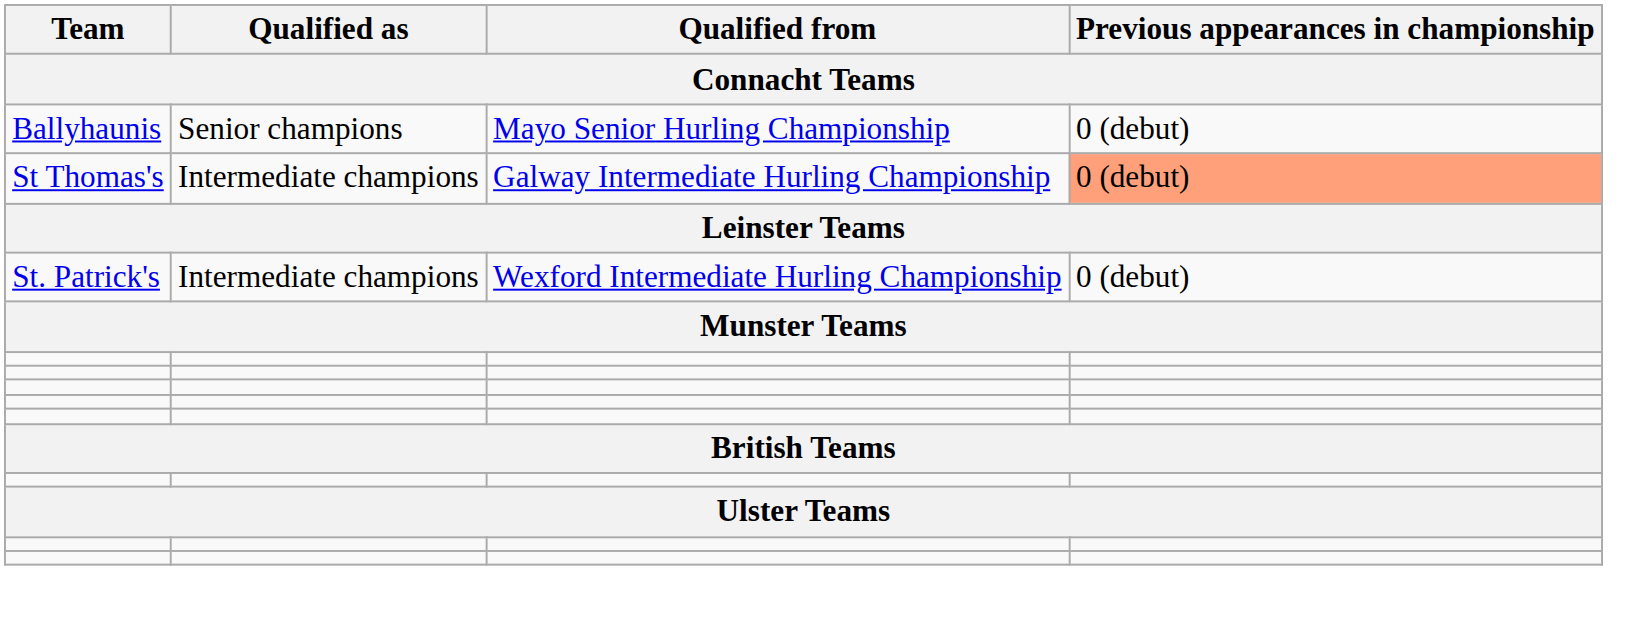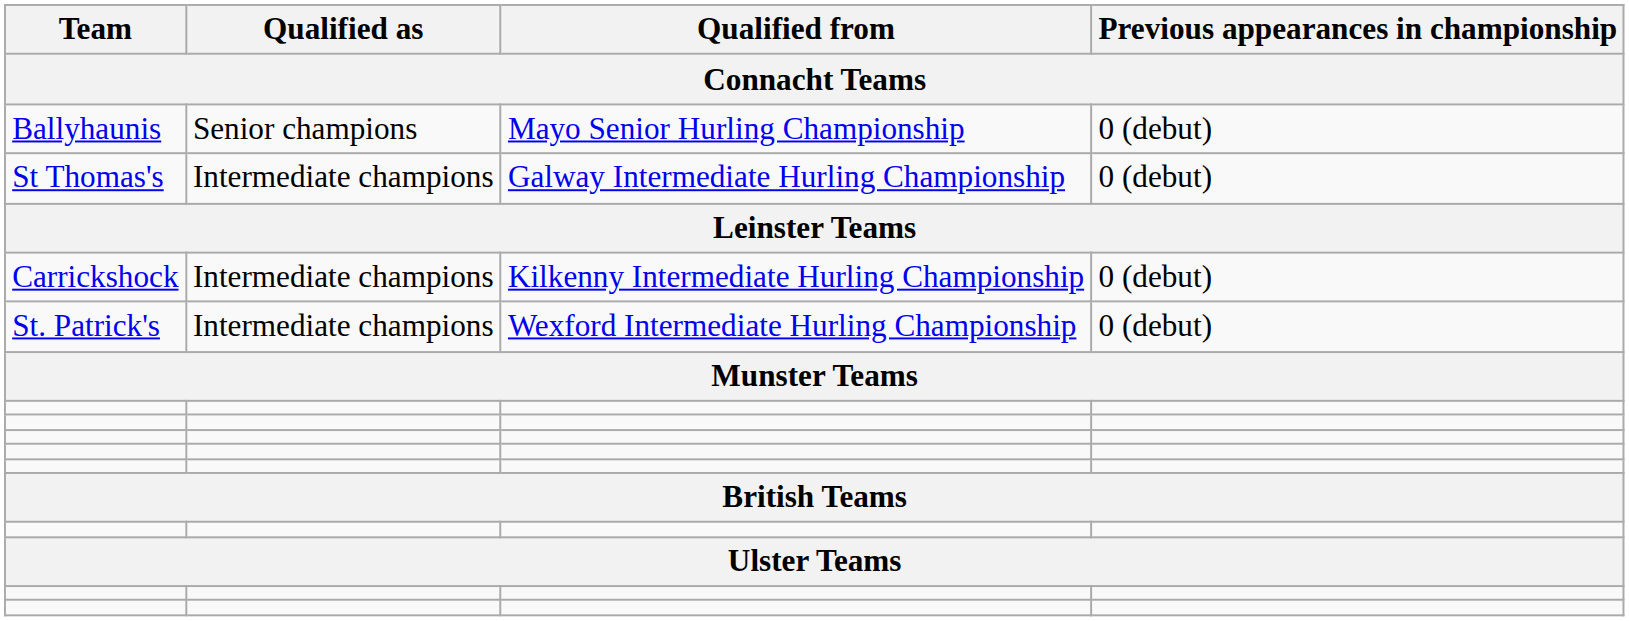St Thomas's | Previous appearances in championship: lightsalmon background -> no background
+ row: Carrickshock | Intermediate champions | Kilkenny Intermediate Hurling Championship | 0 (debut)
